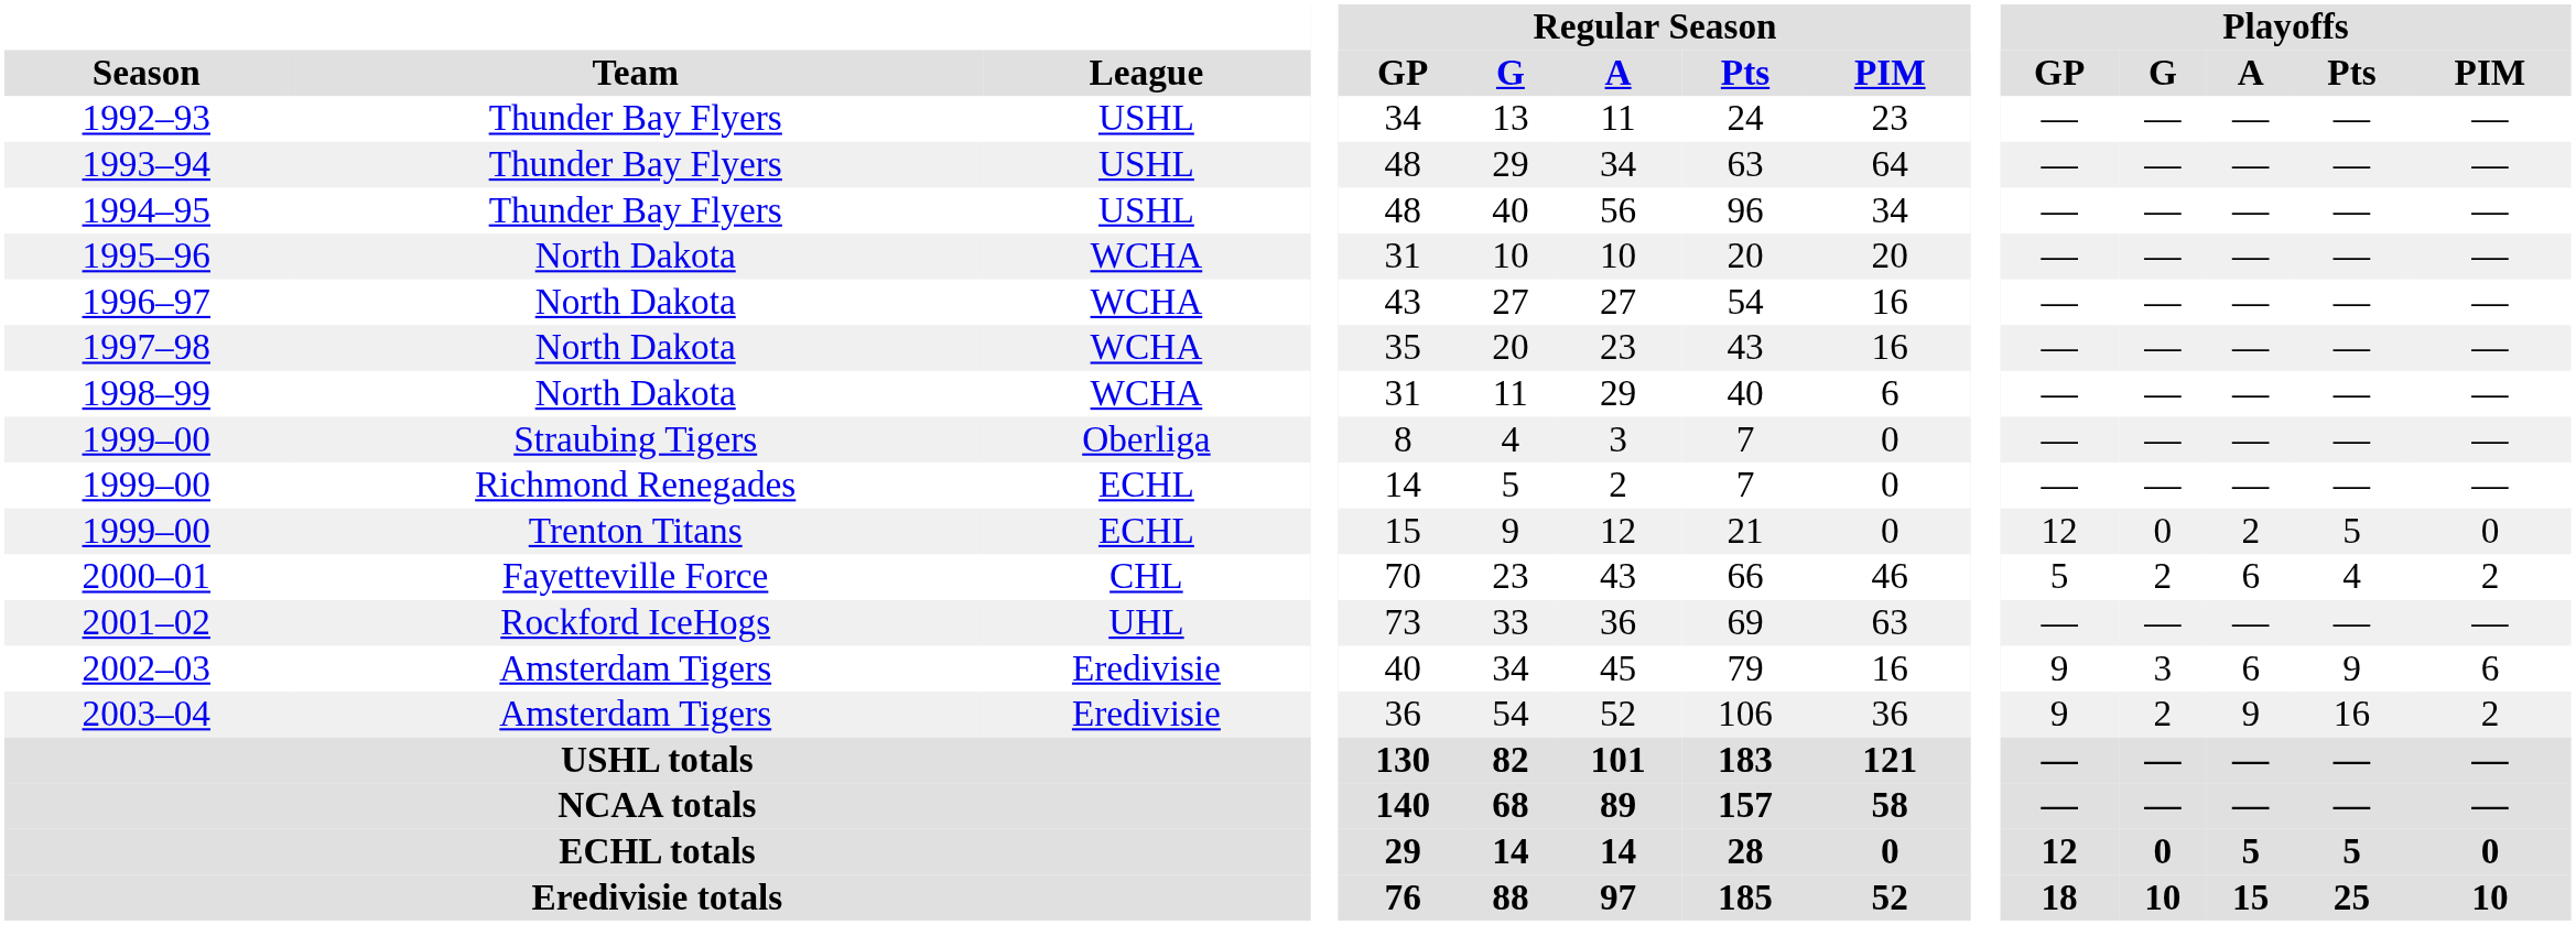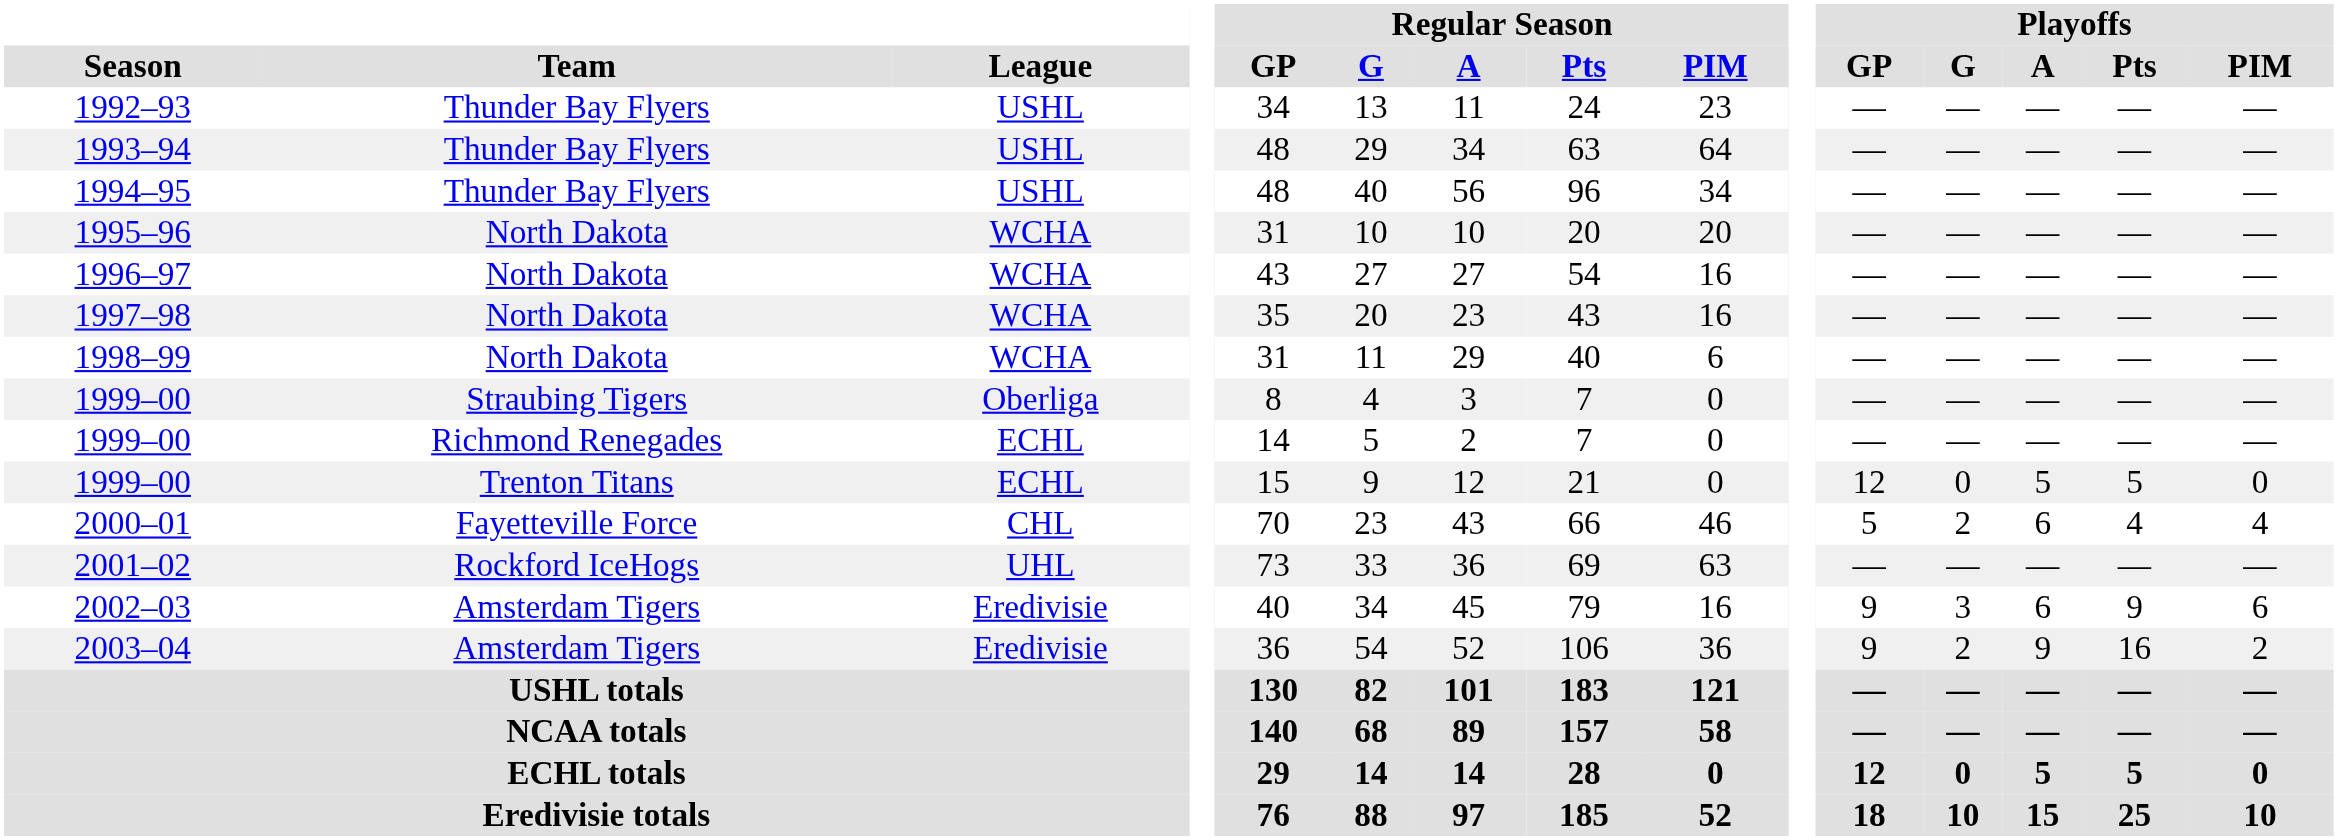1999–00 / Trenton Titans | Playoffs / A: 2 -> 5
2000–01 | Playoffs / PIM: 2 -> 4
